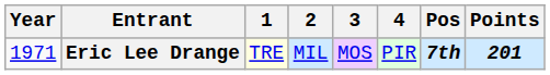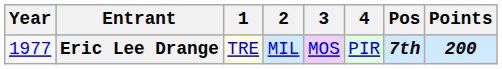Eric Lee Drange | Year: 1971 -> 1977
Eric Lee Drange | Points: 201 -> 200
